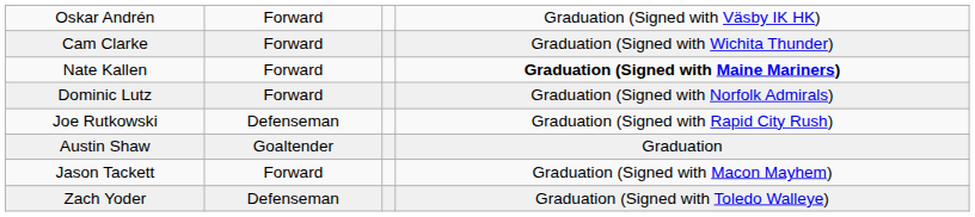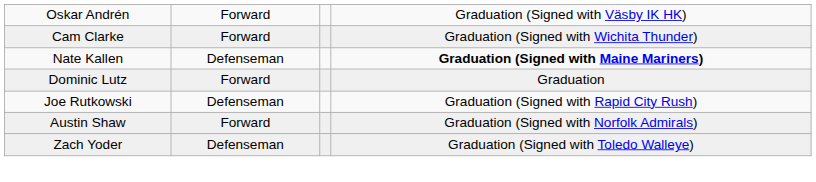Nate Kallen | column 2: Forward -> Defenseman
Dominic Lutz | column 4: Graduation (Signed with Norfolk Admirals) -> Graduation
Austin Shaw | column 2: Goaltender -> Forward
Austin Shaw | column 4: Graduation -> Graduation (Signed with Norfolk Admirals)
- row: Jason Tackett | Forward | Graduation (Signed with Macon Mayhem)
